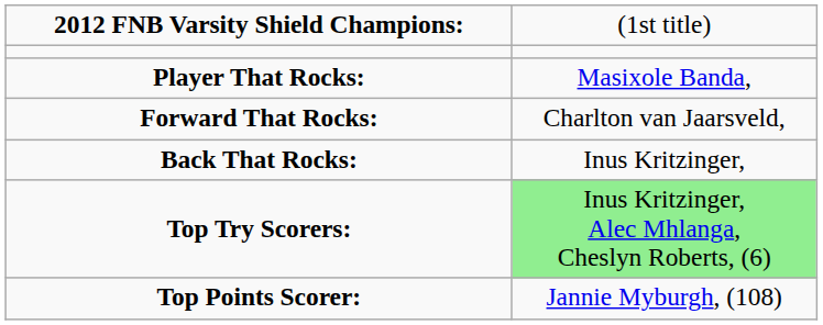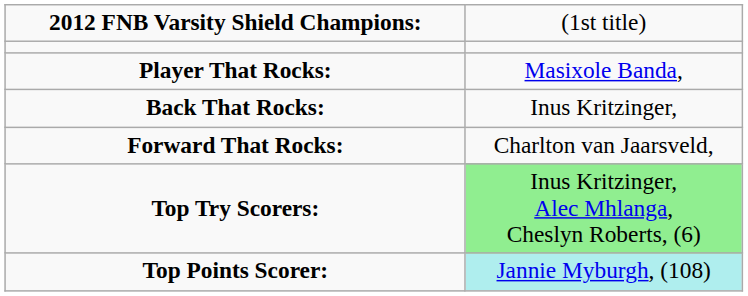rows swapped: Forward That Rocks: <-> Back That Rocks:
Top Points Scorer: | column 2: no background -> paleturquoise background
